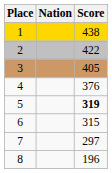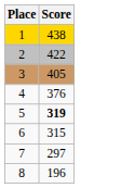- column: Nation
